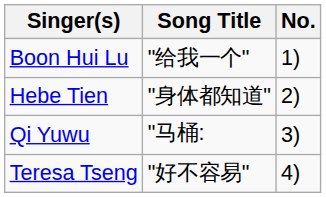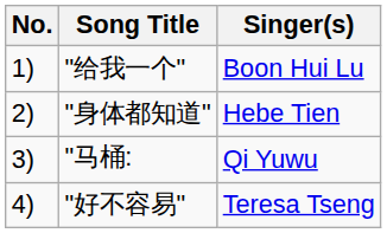columns swapped: No. <-> Singer(s)
